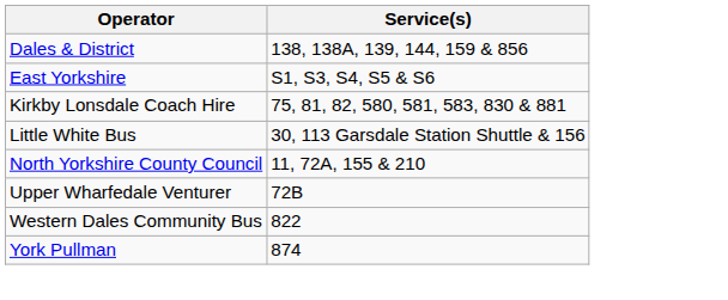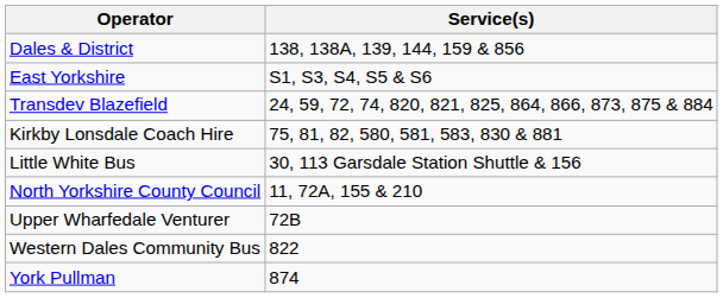+ row: Transdev Blazefield | 24, 59, 72, 74, 820, 821, 825, 864, 866, 873, 875 & 884
